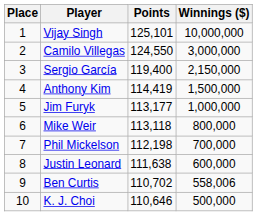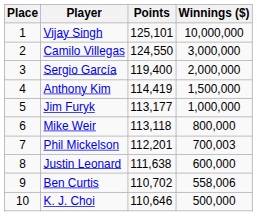Sergio García | Winnings ($): 2,150,000 -> 2,000,000
Phil Mickelson | Points: 112,198 -> 112,201
Phil Mickelson | Winnings ($): 700,000 -> 700,003
